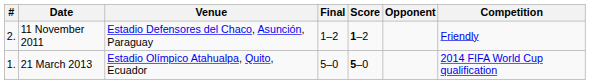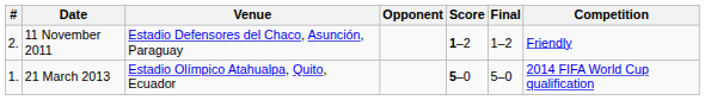columns swapped: Opponent <-> Final
